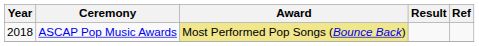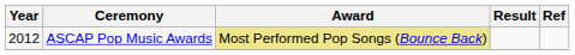ASCAP Pop Music Awards | Year: 2018 -> 2012
